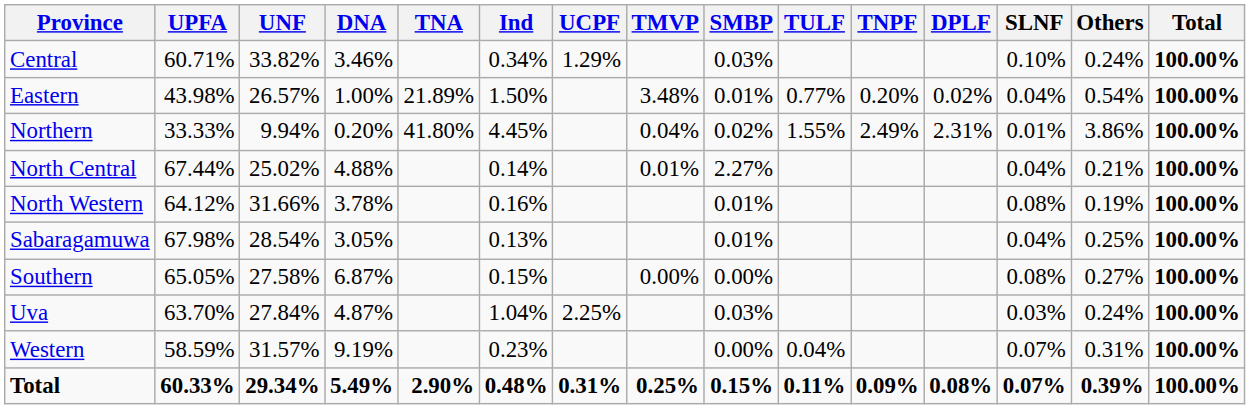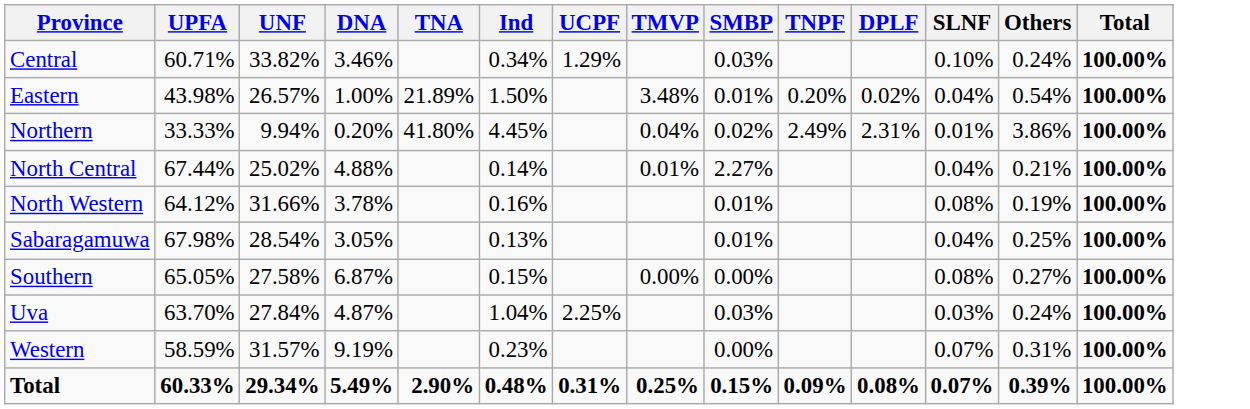- column: TULF | 0.77% | 1.55% | 0.04% | 0.11%
